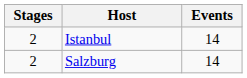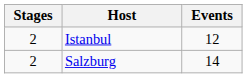Istanbul | Events: 14 -> 12
